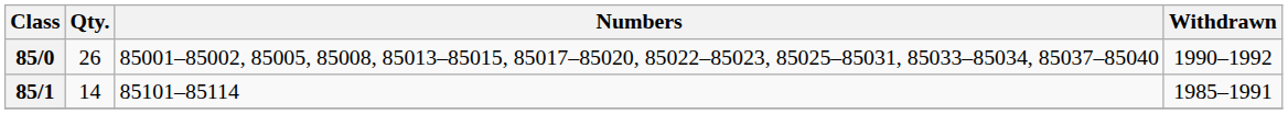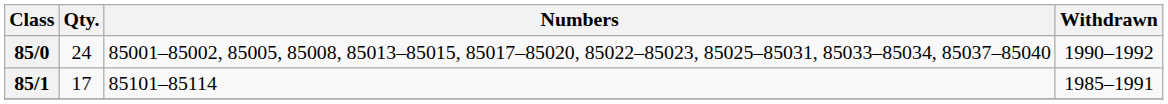85/0 | Qty.: 26 -> 24
85/1 | Qty.: 14 -> 17
